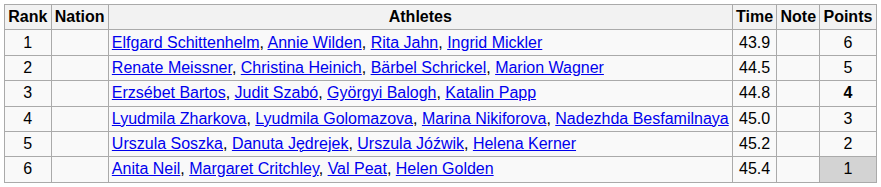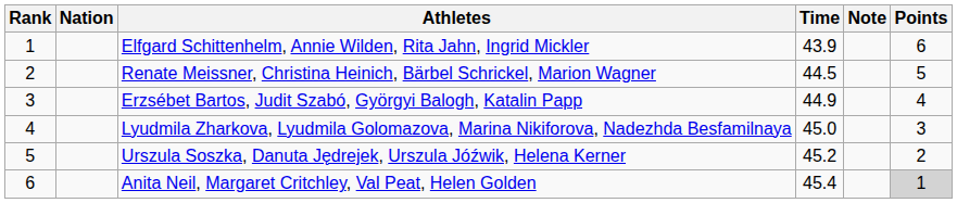Erzsébet Bartos, Judit Szabó, Györgyi Balogh, Katalin Papp | Time: 44.8 -> 44.9
Erzsébet Bartos, Judit Szabó, Györgyi Balogh, Katalin Papp | Points: bold -> normal
